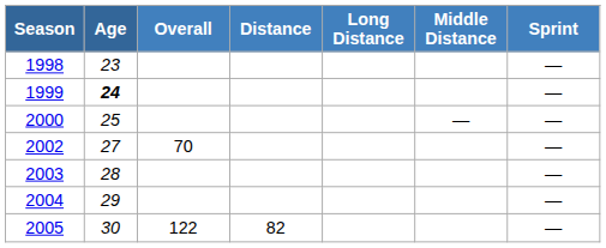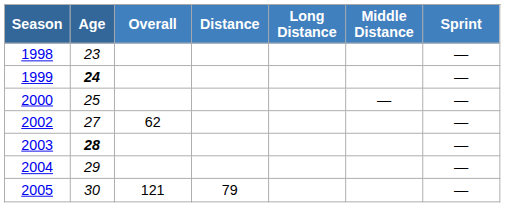2002 | Overall: 70 -> 62
2003 | Age: normal -> bold
2005 | Overall: 122 -> 121
2005 | Distance: 82 -> 79
